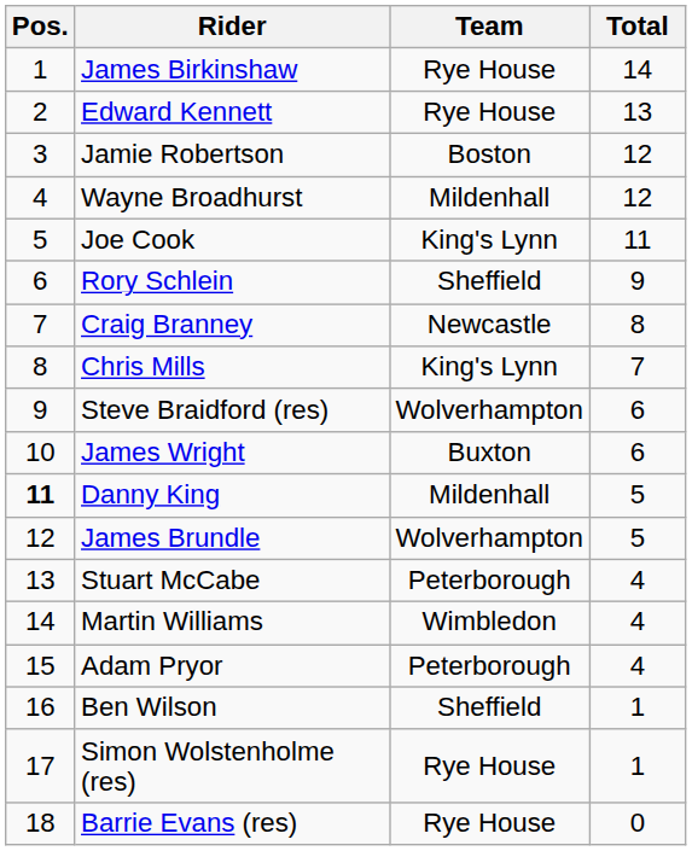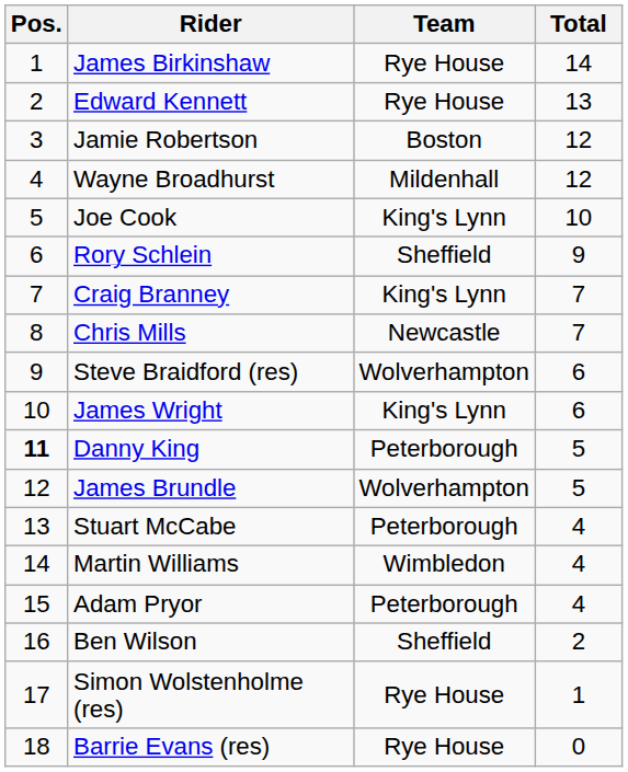Joe Cook | Total: 11 -> 10
Craig Branney | Team: Newcastle -> King's Lynn
Craig Branney | Total: 8 -> 7
Chris Mills | Team: King's Lynn -> Newcastle
James Wright | Team: Buxton -> King's Lynn
Danny King | Team: Mildenhall -> Peterborough
Ben Wilson | Total: 1 -> 2
